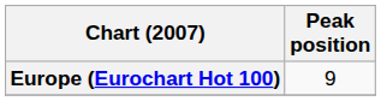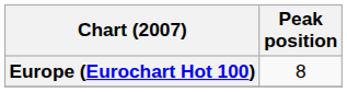Europe (Eurochart Hot 100) | Peak position: 9 -> 8
